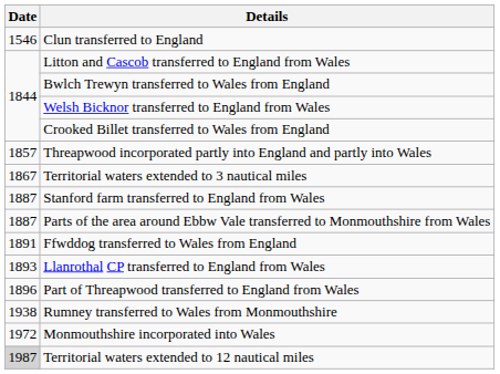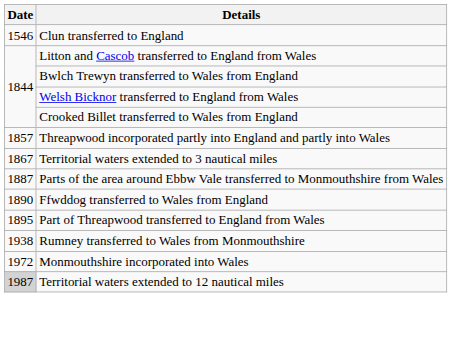- row: 1887 | Stanford farm transferred to England from Wales
Ffwddog transferred to Wales from England | Date: 1891 -> 1890
- row: 1893 | Llanrothal CP transferred to England from Wales
Part of Threapwood transferred to England from Wales | Date: 1896 -> 1895
